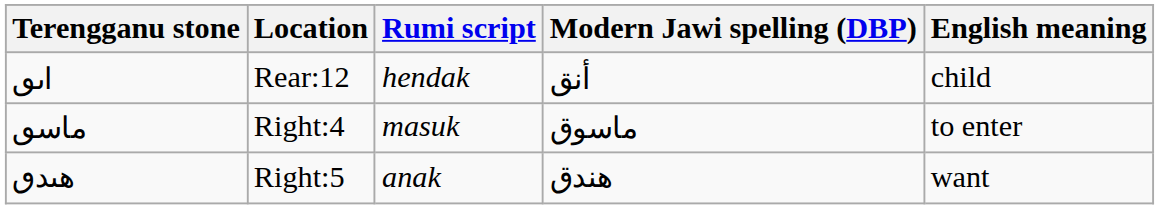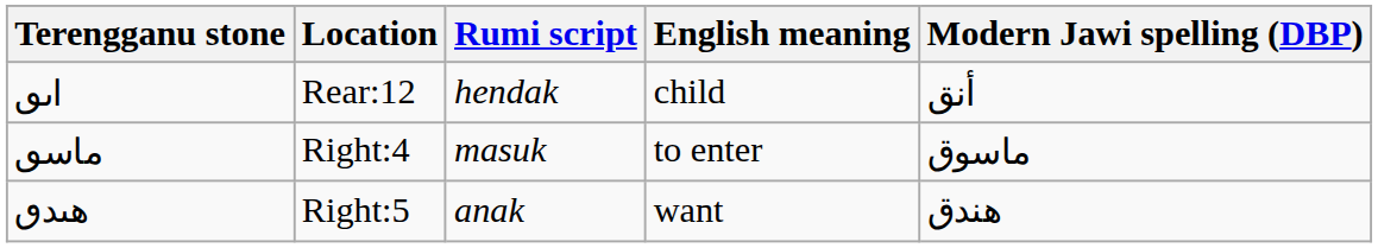columns swapped: English meaning <-> Modern Jawi spelling (DBP)
